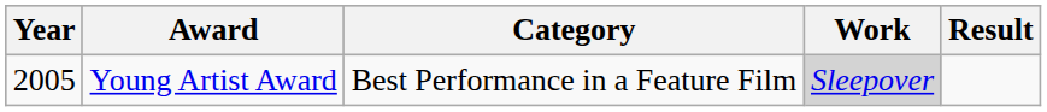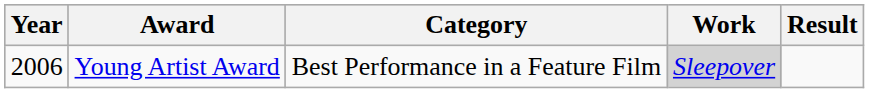Young Artist Award | Year: 2005 -> 2006
